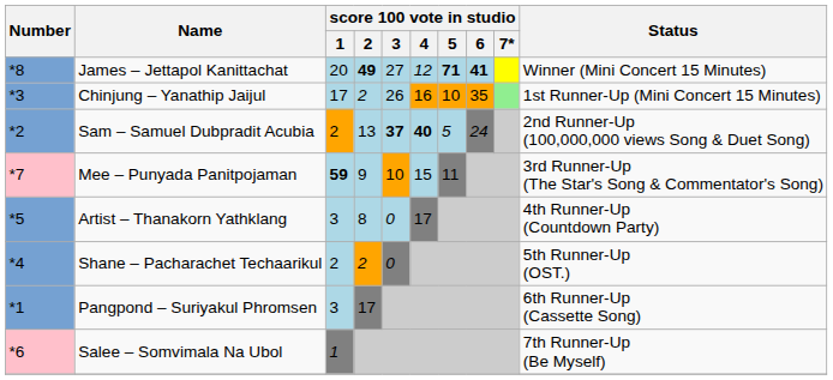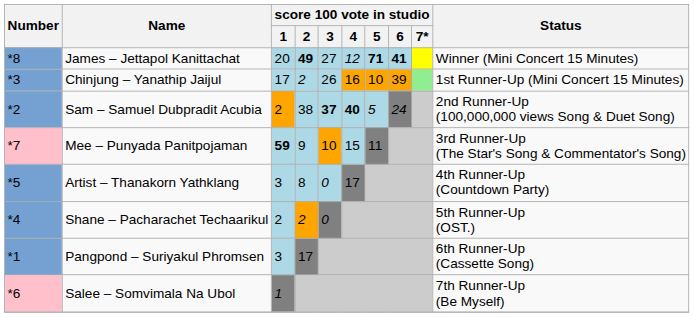Chinjung – Yanathip Jaijul | score 100 vote in studio / 6: 35 -> 39
Sam – Samuel Dubpradit Acubia | score 100 vote in studio / 2: 13 -> 38
